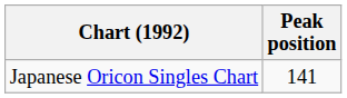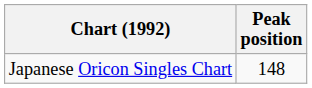Japanese Oricon Singles Chart | Peak position: 141 -> 148
